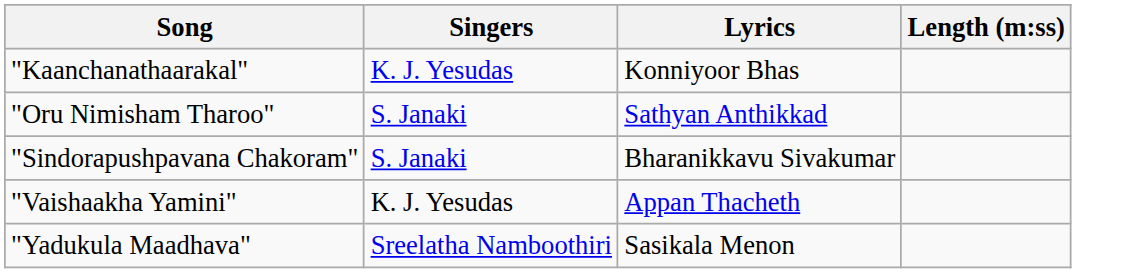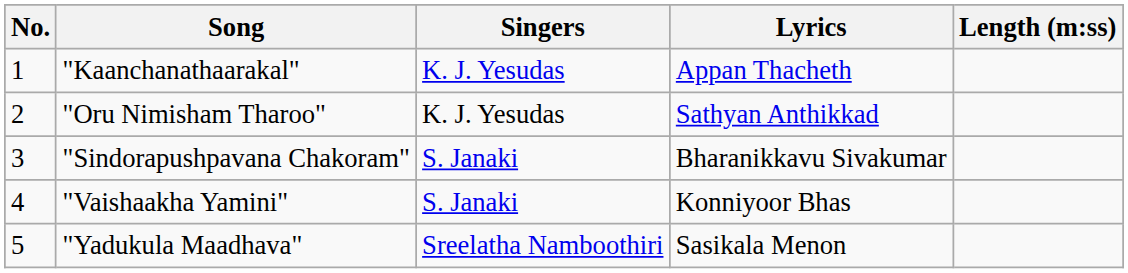+ column: No. | 1 | 2 | 3 | 4 | 5
"Kaanchanathaarakal" | Lyrics: Konniyoor Bhas -> Appan Thacheth
"Oru Nimisham Tharoo" | Singers: S. Janaki -> K. J. Yesudas
"Vaishaakha Yamini" | Singers: K. J. Yesudas -> S. Janaki
"Vaishaakha Yamini" | Lyrics: Appan Thacheth -> Konniyoor Bhas
